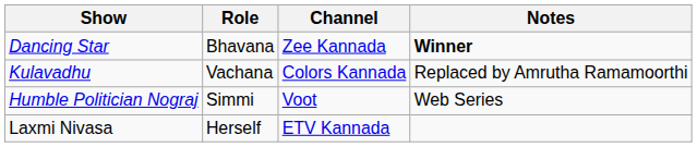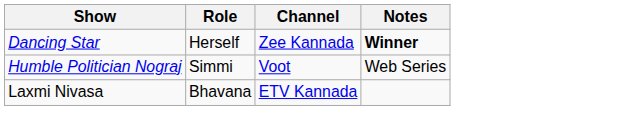Dancing Star | Role: Bhavana -> Herself
- row: Kulavadhu | Vachana | Colors Kannada | Replaced by Amrutha Ramamoorthi
Laxmi Nivasa | Role: Herself -> Bhavana
